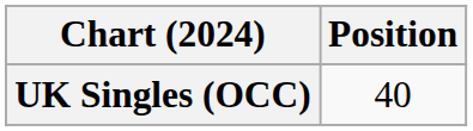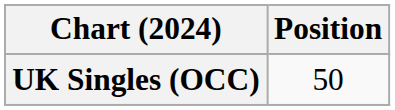UK Singles (OCC) | Position: 40 -> 50
